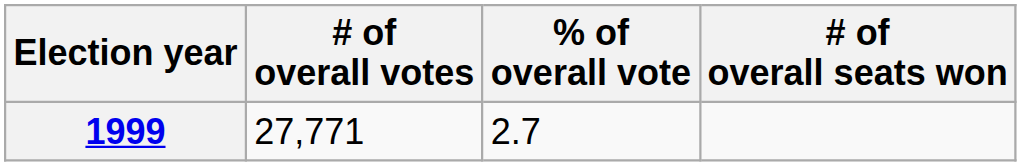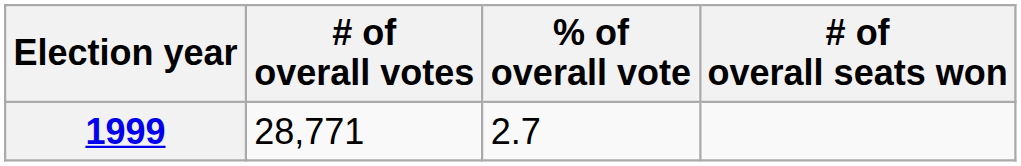1999 | # of overall votes: 27,771 -> 28,771
